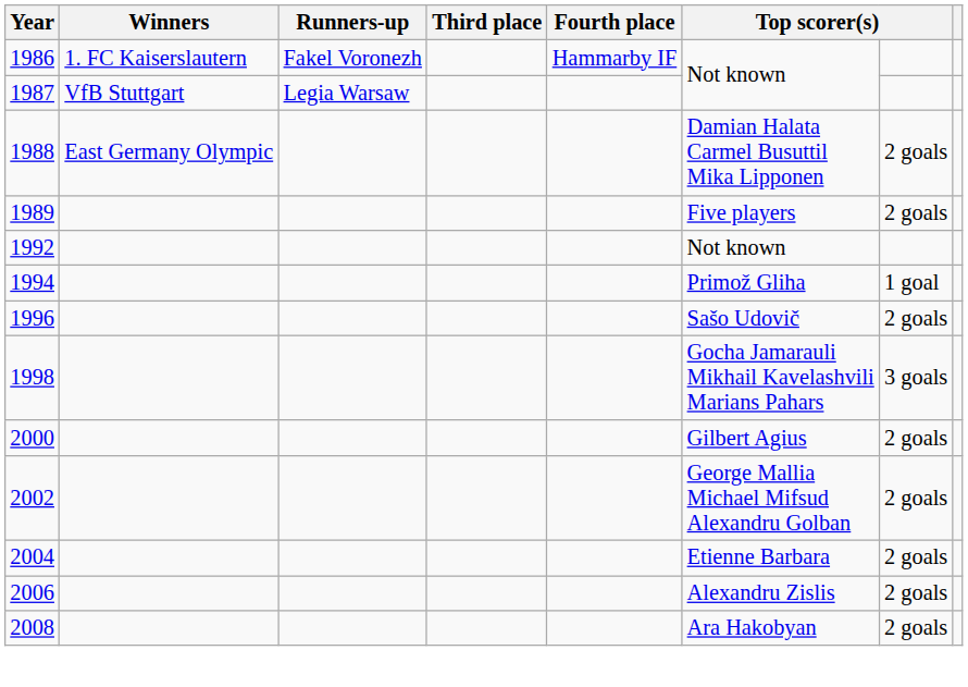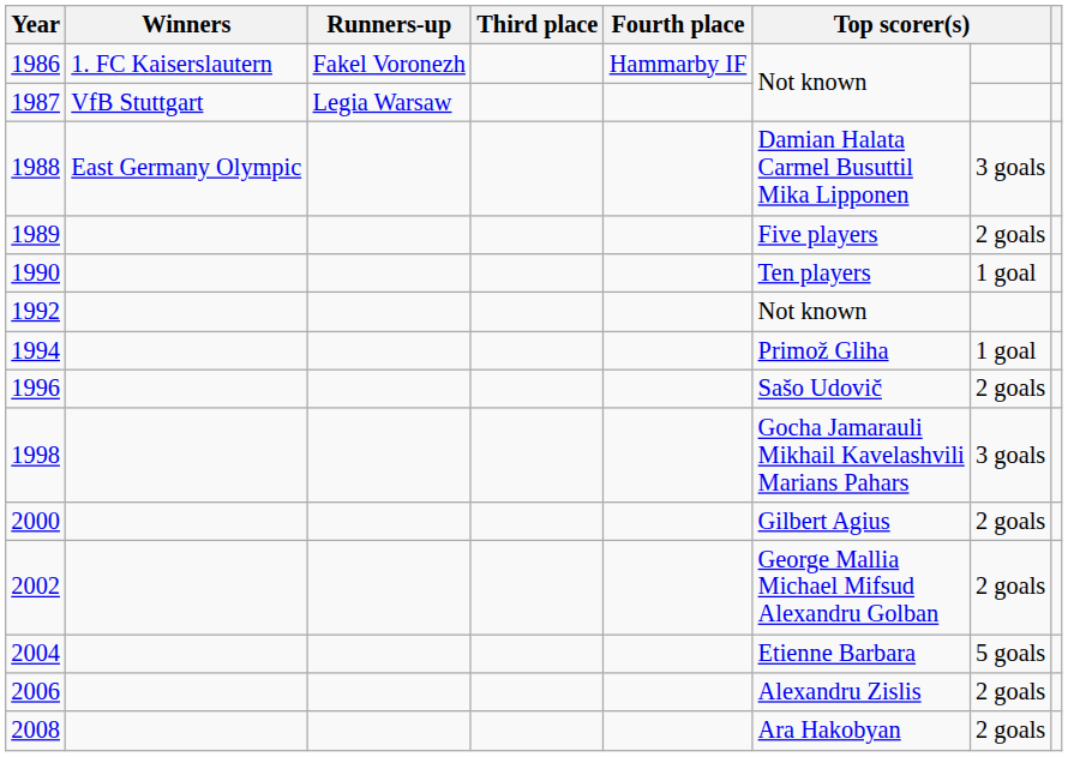1988 | column 7: 2 goals -> 3 goals
+ row: 1990 | Ten players | 1 goal
2004 | column 7: 2 goals -> 5 goals
